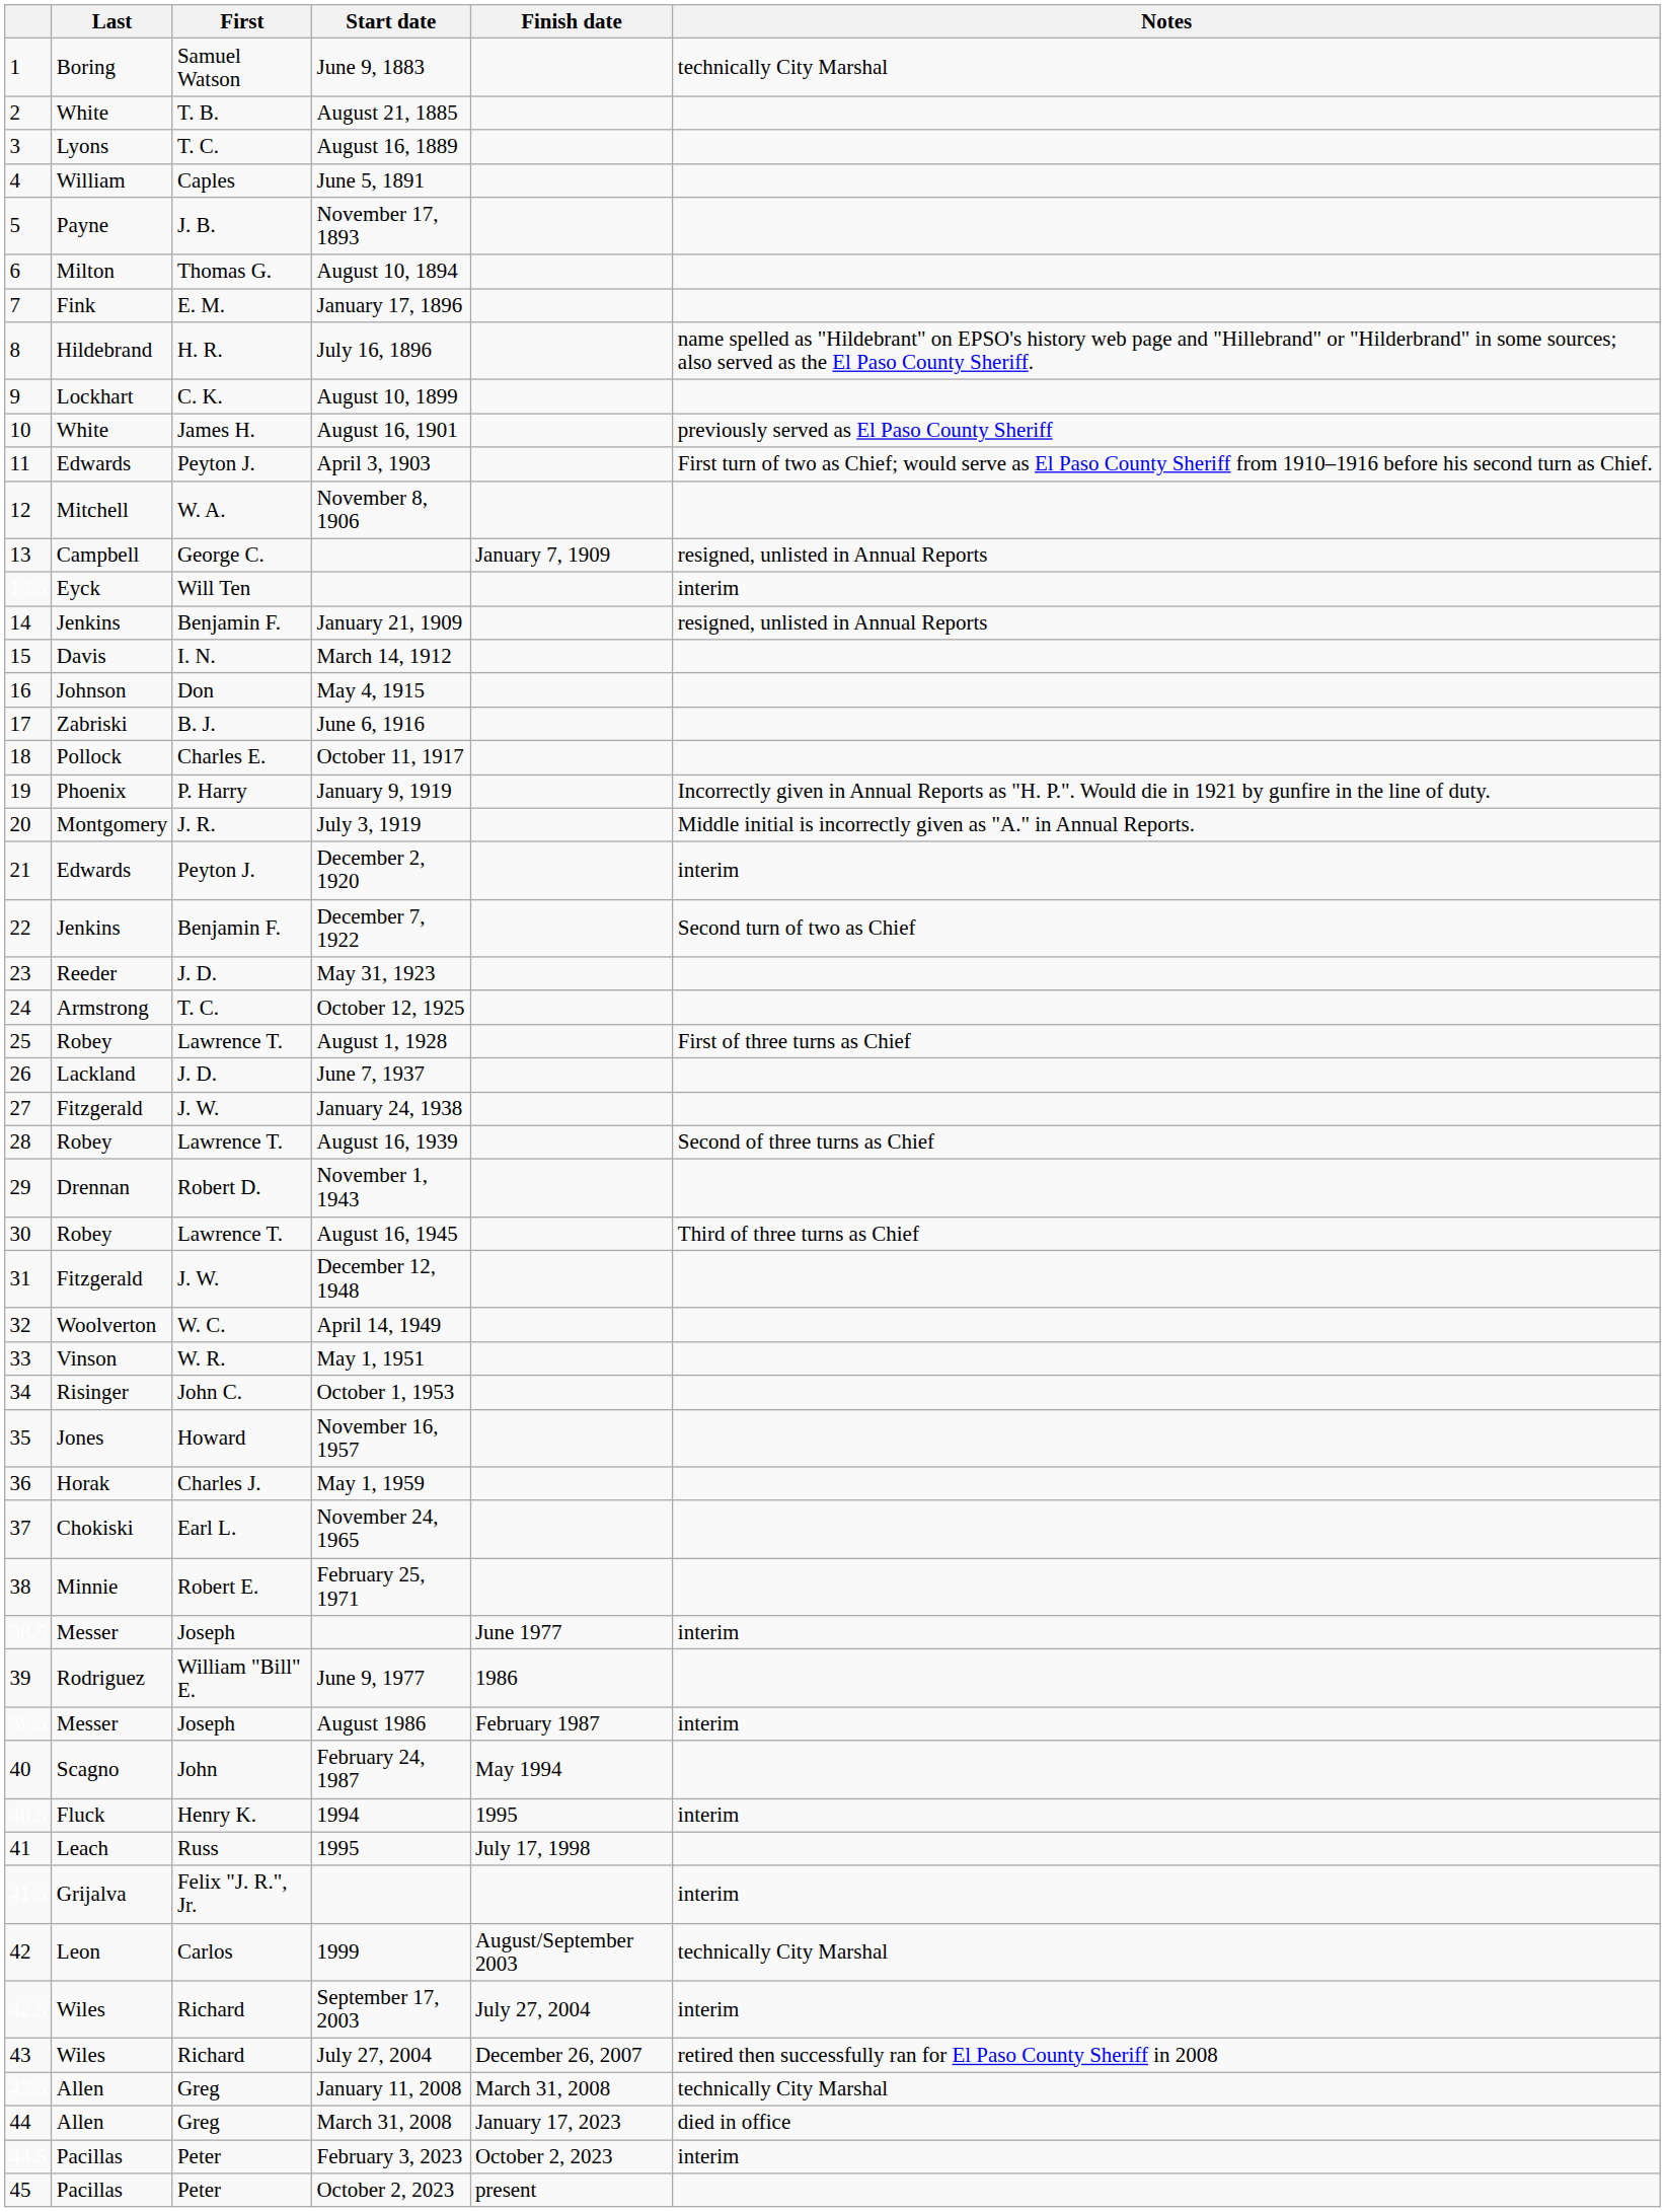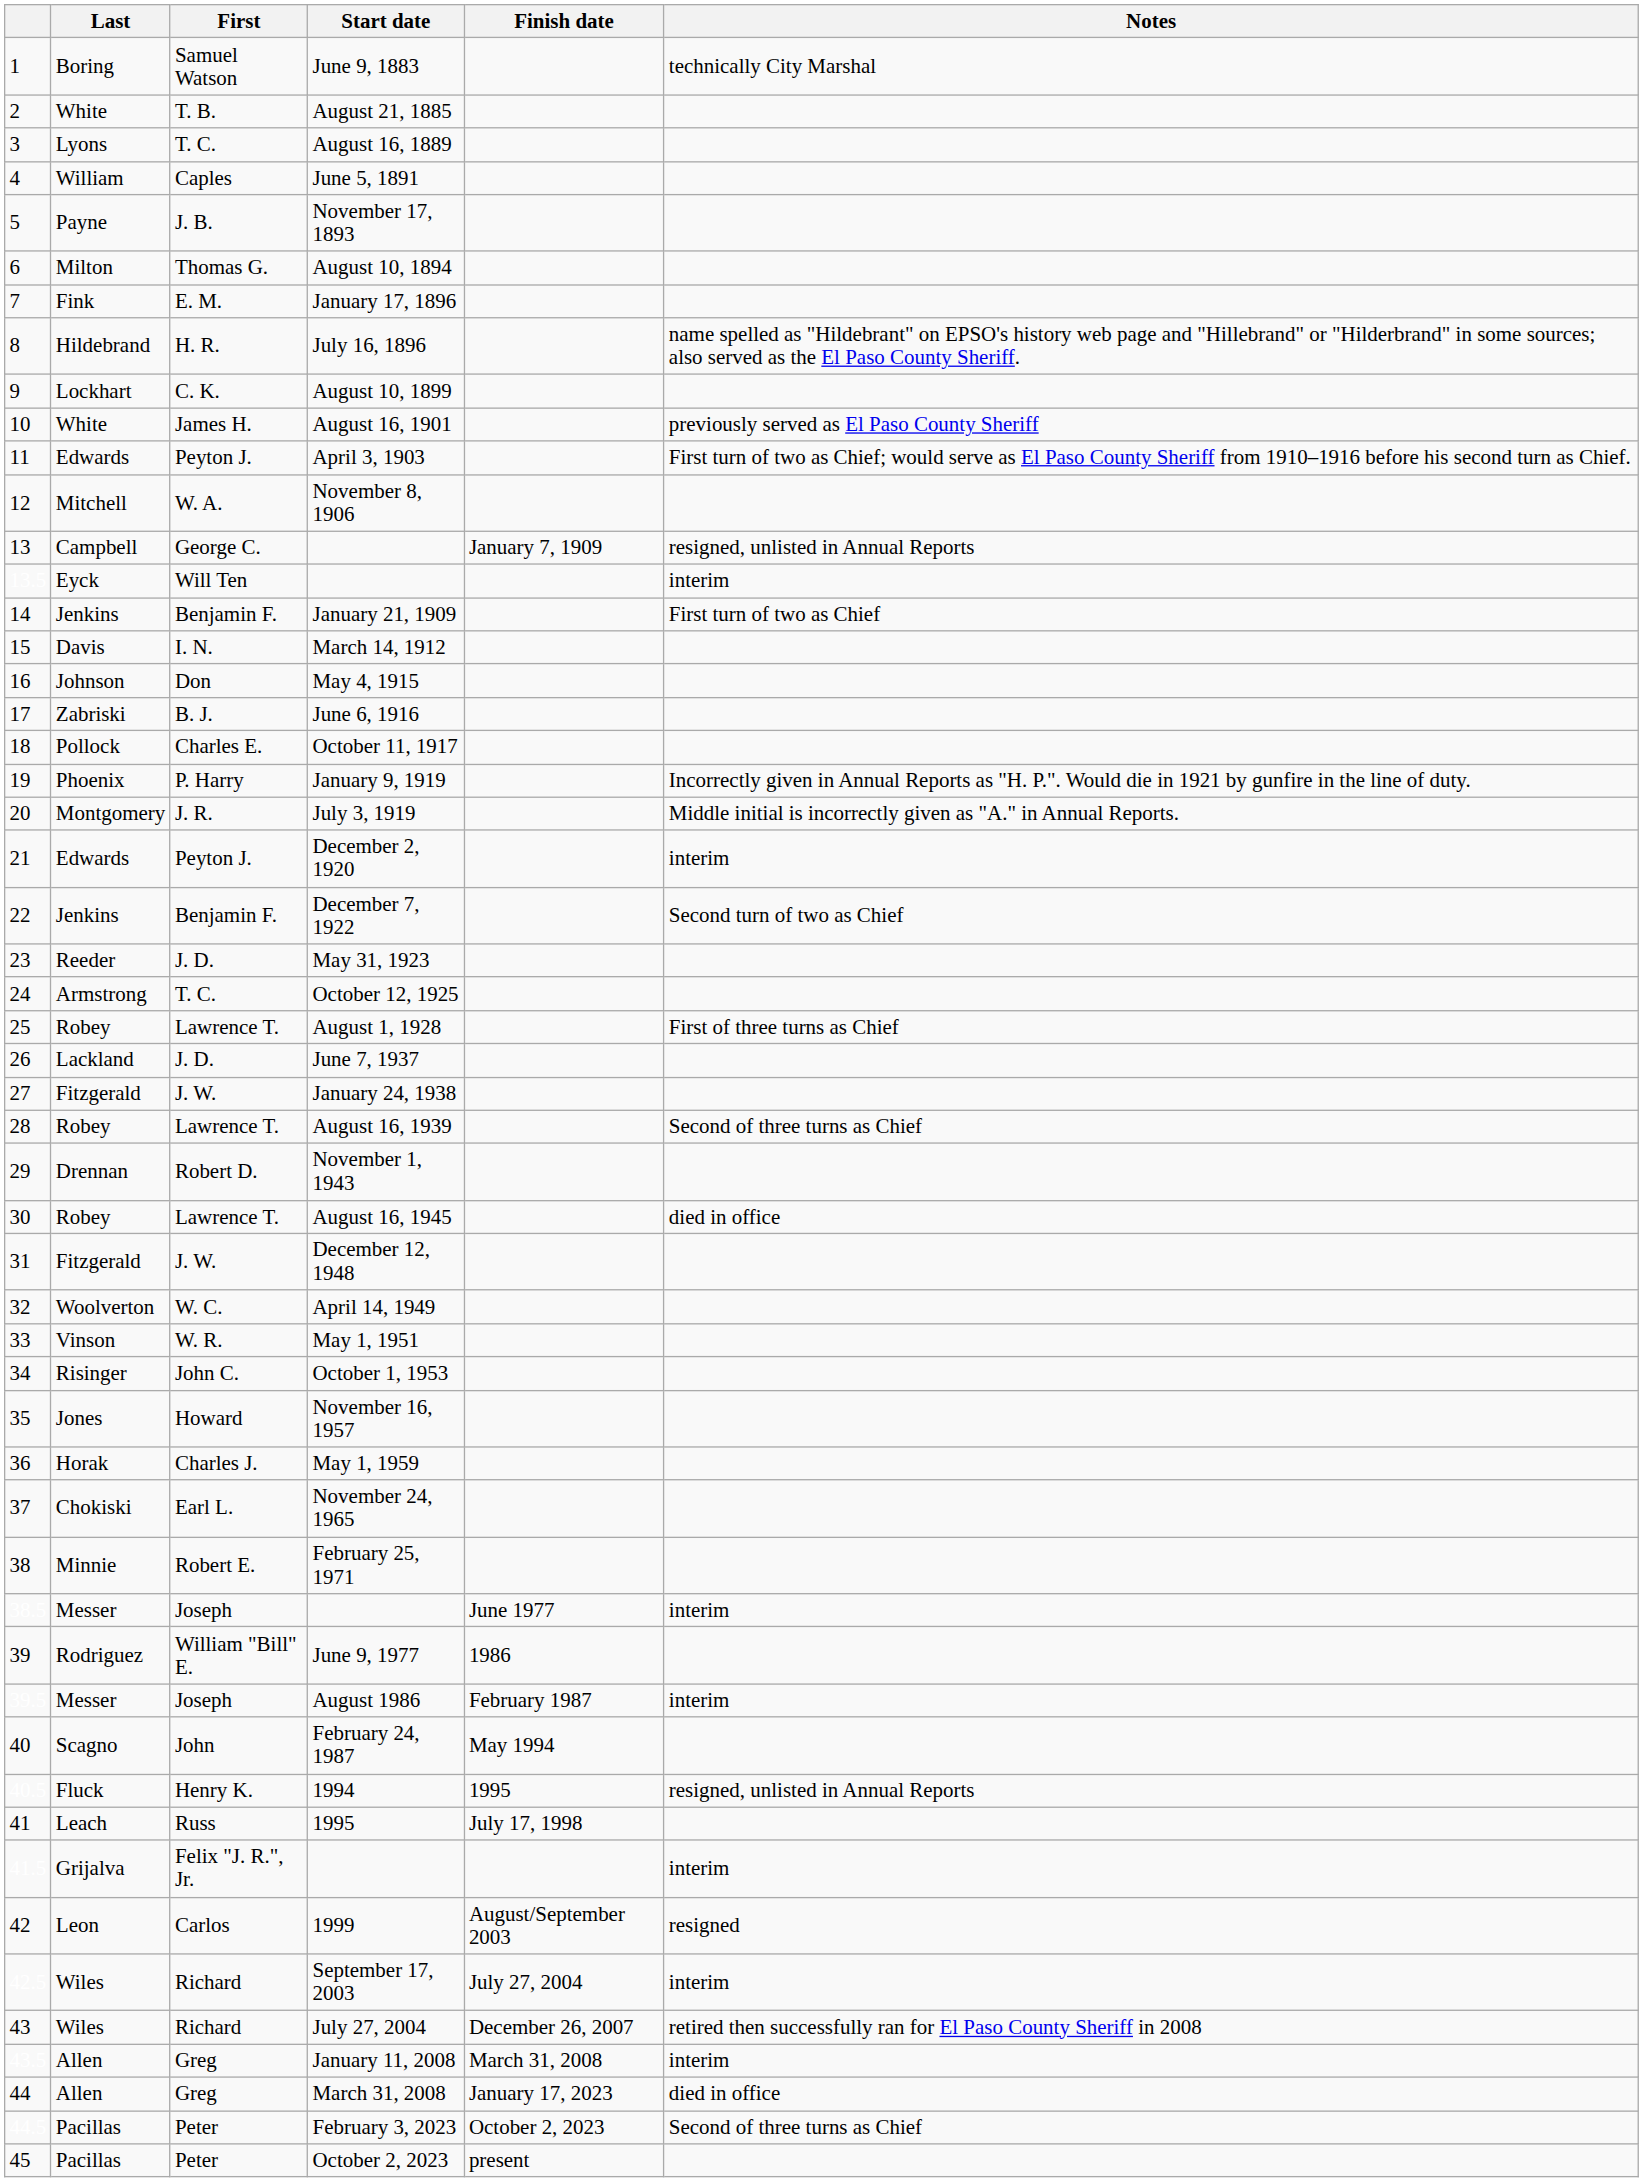January 21, 1909 | Notes: resigned, unlisted in Annual Reports -> First turn of two as Chief
August 16, 1945 | Notes: Third of three turns as Chief -> died in office
1994 | Notes: interim -> resigned, unlisted in Annual Reports
1999 | Notes: technically City Marshal -> resigned
January 11, 2008 | Notes: technically City Marshal -> interim
February 3, 2023 | Notes: interim -> Second of three turns as Chief
